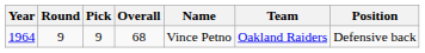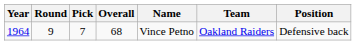1964 | Pick: 9 -> 7
